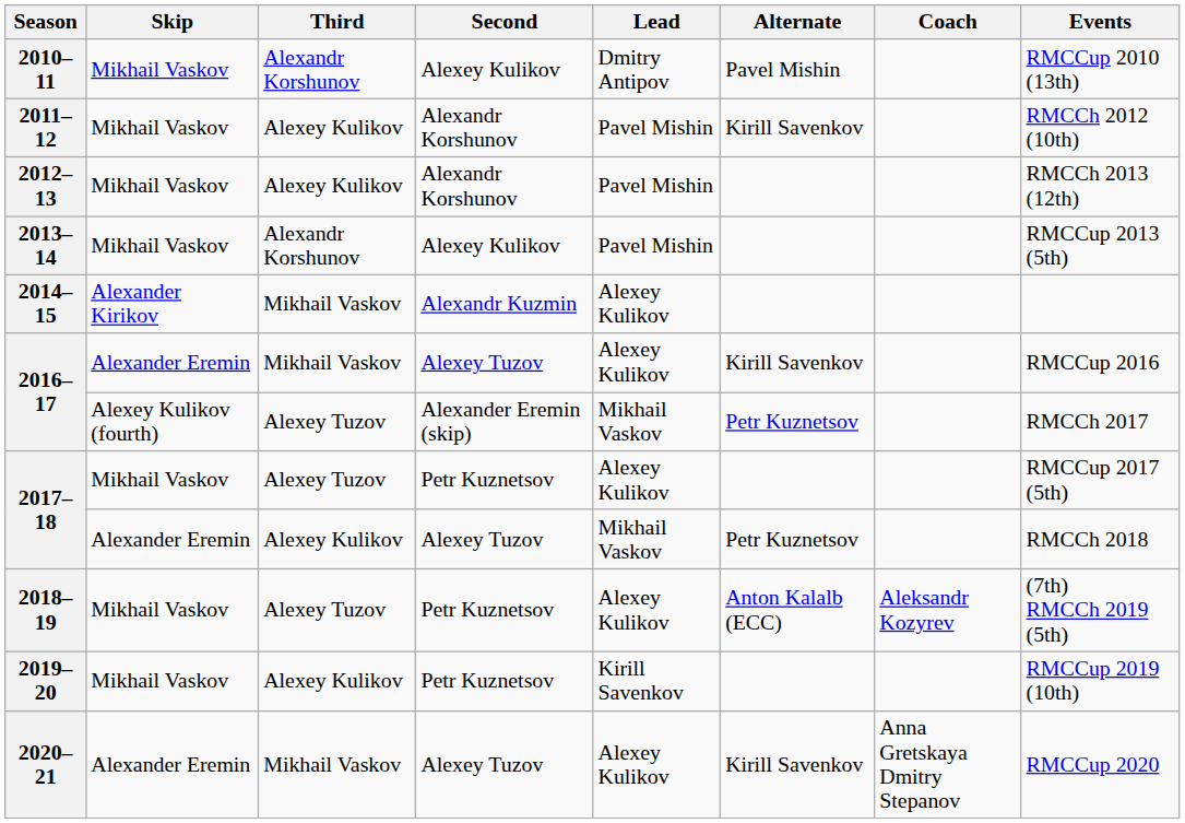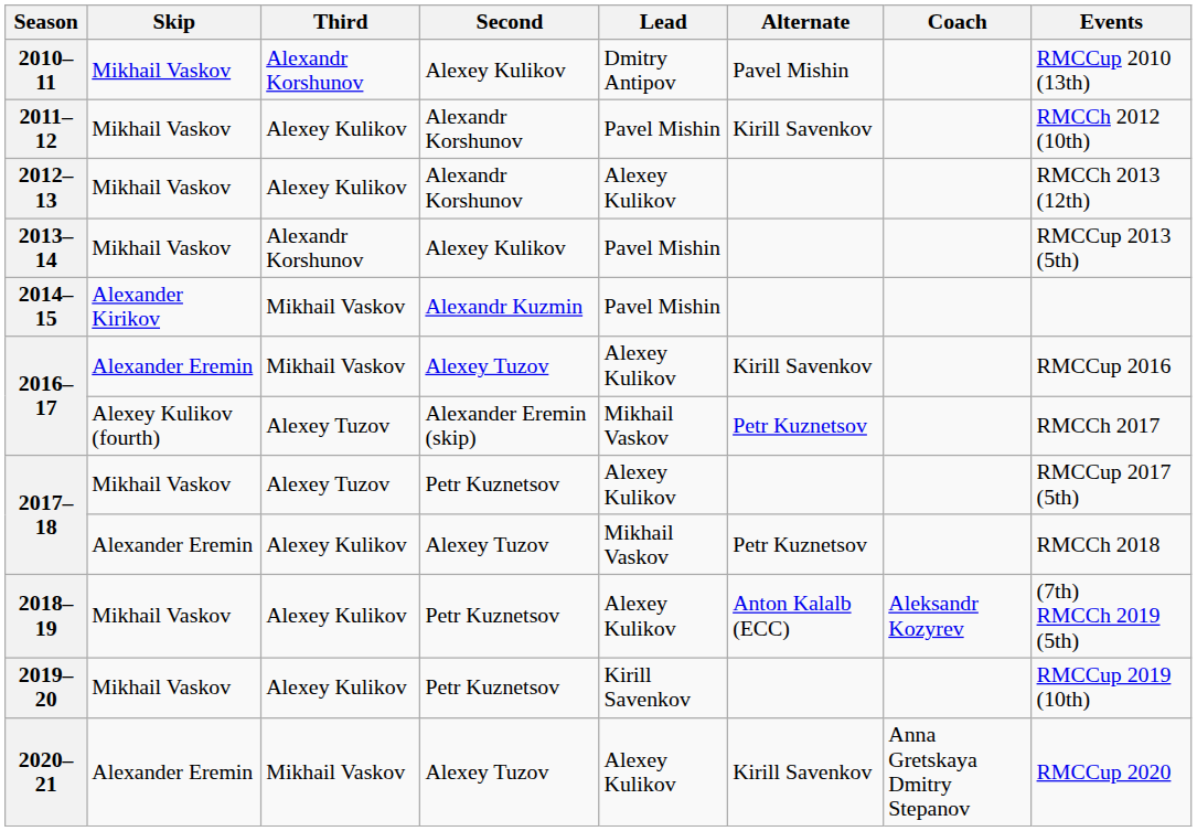2012–13 | Lead: Pavel Mishin -> Alexey Kulikov
2014–15 | Lead: Alexey Kulikov -> Pavel Mishin
2018–19 | Third: Alexey Tuzov -> Alexey Kulikov
